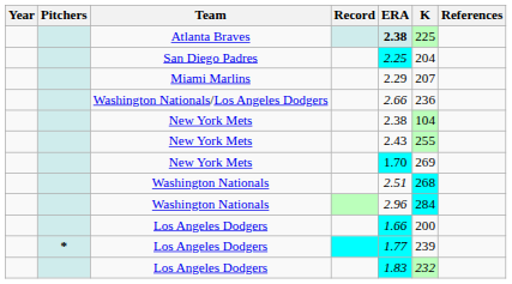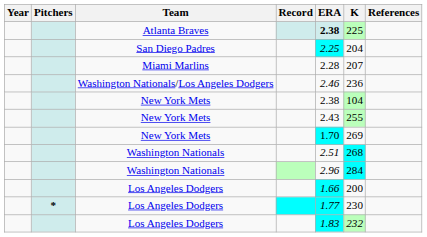Miami Marlins | ERA: 2.29 -> 2.28
Washington Nationals/Los Angeles Dodgers | ERA: 2.66 -> 2.46
* / Los Angeles Dodgers | K: 239 -> 230
